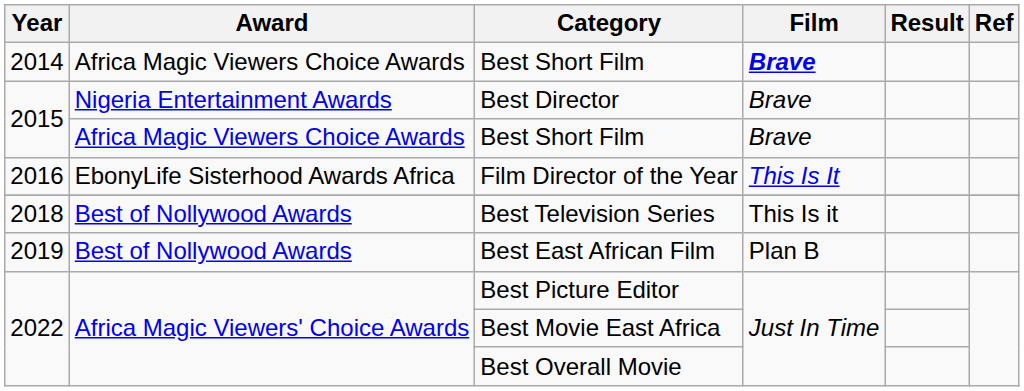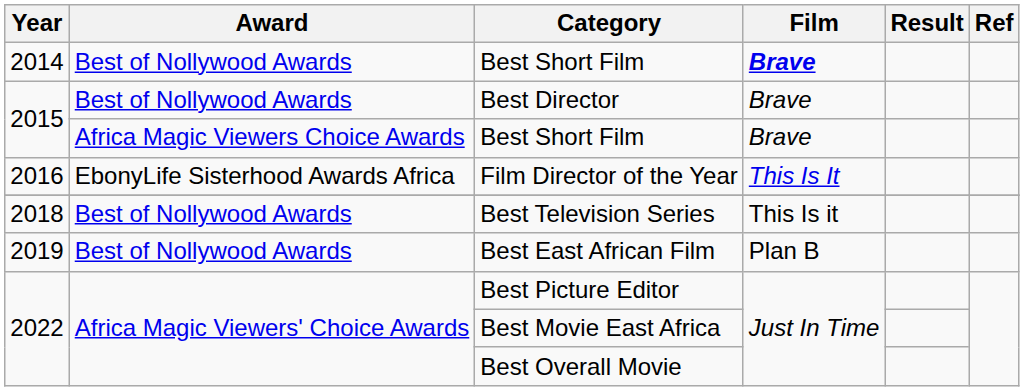2014 / Best Short Film | Award: Africa Magic Viewers Choice Awards -> Best of Nollywood Awards
Best Director | Award: Nigeria Entertainment Awards -> Best of Nollywood Awards
